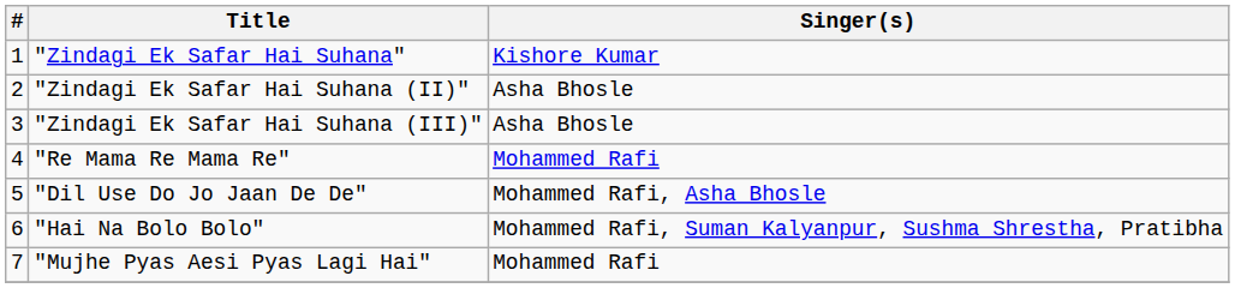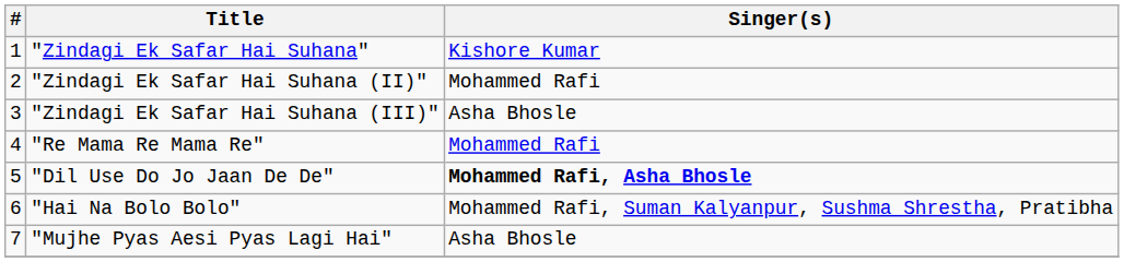"Zindagi Ek Safar Hai Suhana (II)" | Singer(s): Asha Bhosle -> Mohammed Rafi
"Dil Use Do Jo Jaan De De" | Singer(s): normal -> bold
"Mujhe Pyas Aesi Pyas Lagi Hai" | Singer(s): Mohammed Rafi -> Asha Bhosle
